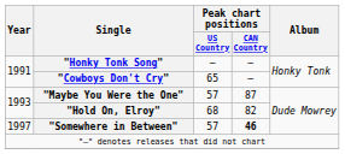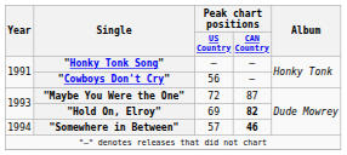"Cowboys Don't Cry" | Peak chart positions / US Country: 65 -> 56
"Maybe You Were the One" | Peak chart positions / US Country: 57 -> 72
"Hold On, Elroy" | Peak chart positions / US Country: 68 -> 69
"Hold On, Elroy" | Peak chart positions / CAN Country: normal -> bold
"Somewhere in Between" | Year: 1997 -> 1994
